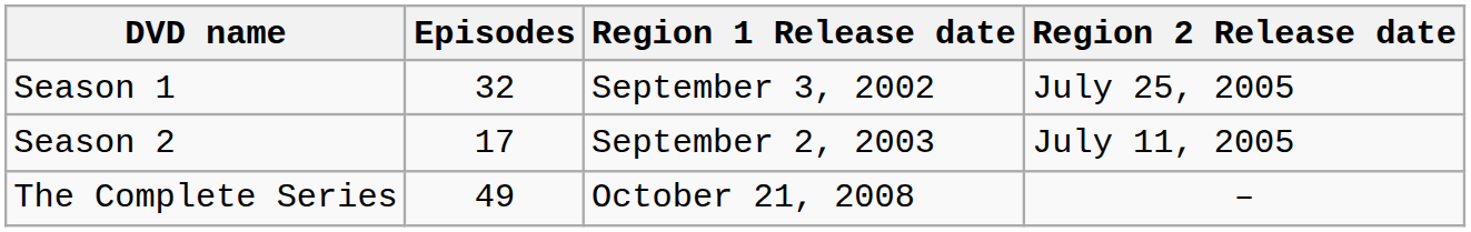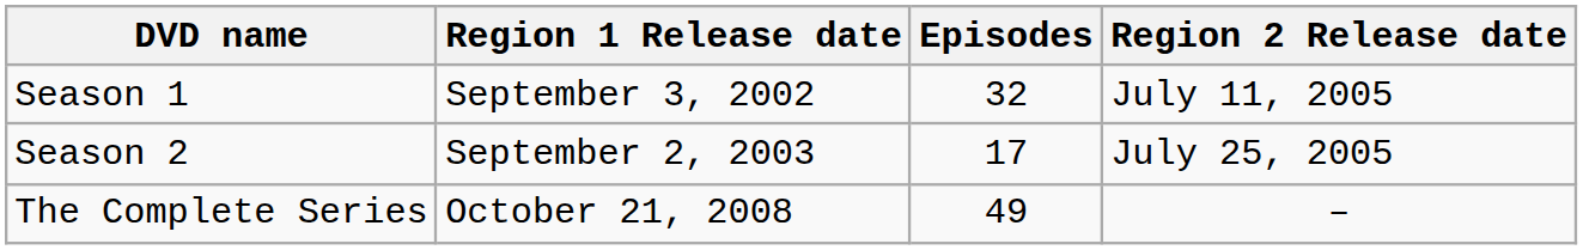columns swapped: Episodes <-> Region 1 Release date
Season 1 | Region 2 Release date: July 25, 2005 -> July 11, 2005
Season 2 | Region 2 Release date: July 11, 2005 -> July 25, 2005
